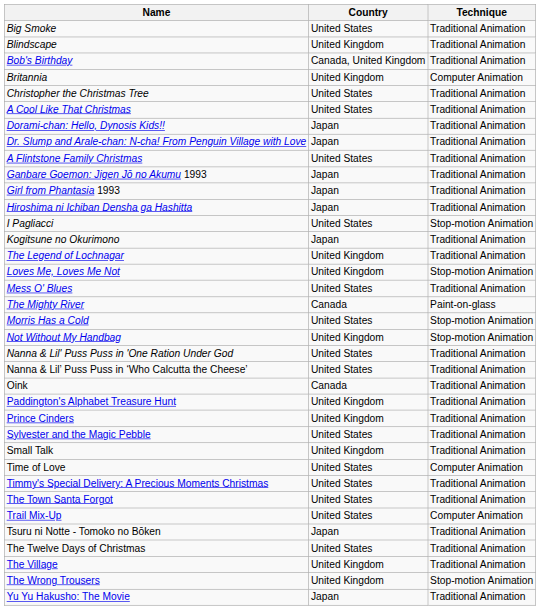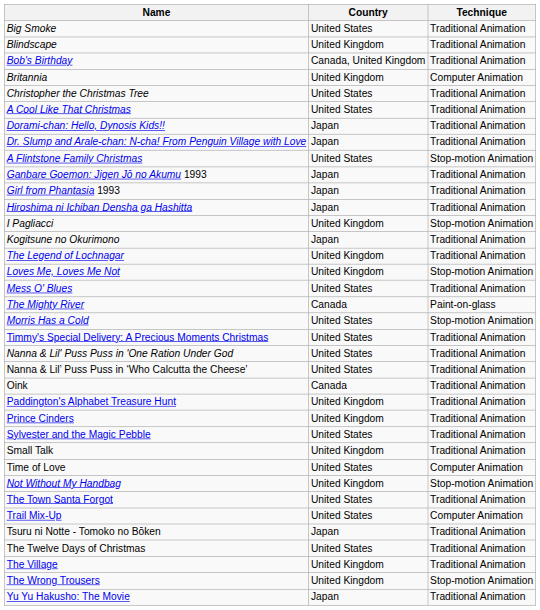A Flintstone Family Christmas | Technique: Traditional Animation -> Stop-motion Animation
I Pagliacci | Country: United States -> United Kingdom
rows swapped: Not Without My Handbag <-> Timmy's Special Delivery: A Precious Moments Christmas
